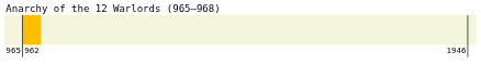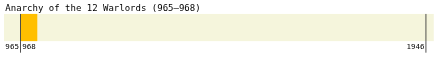965 | column 2: 962 -> 968
